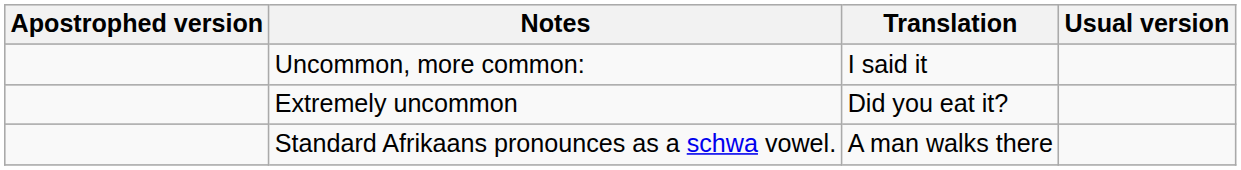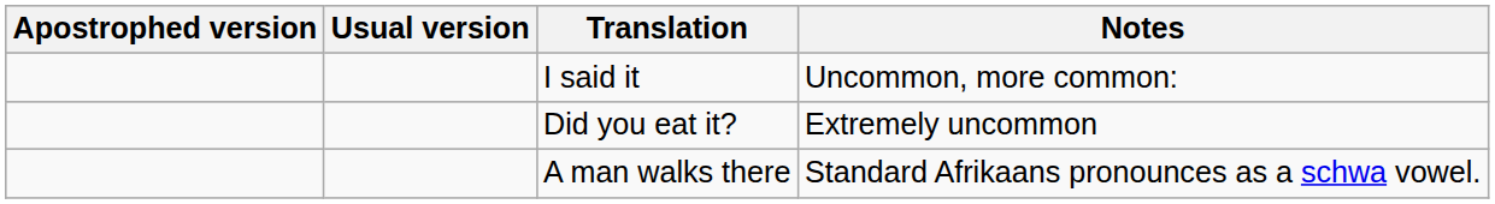columns swapped: Usual version <-> Notes
